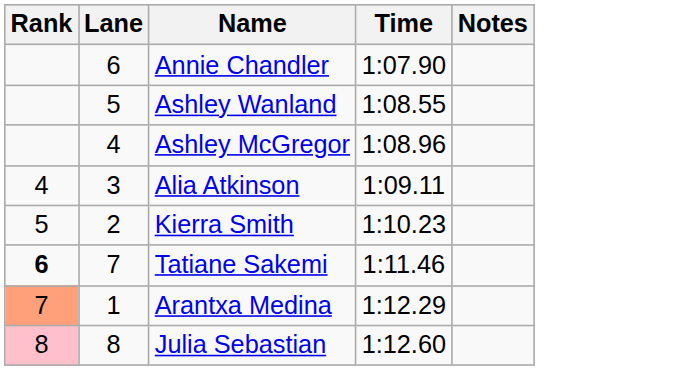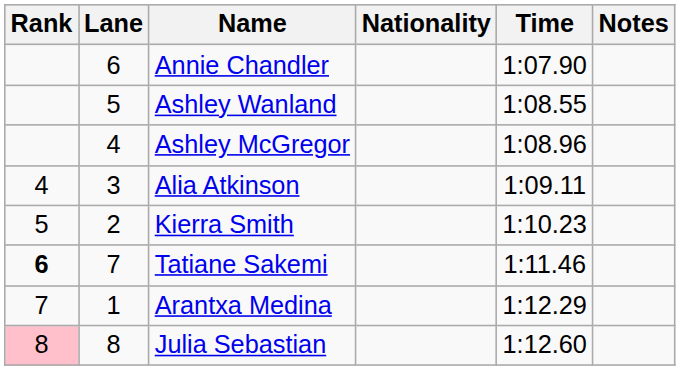+ column: Nationality
Arantxa Medina | Rank: lightsalmon background -> no background
